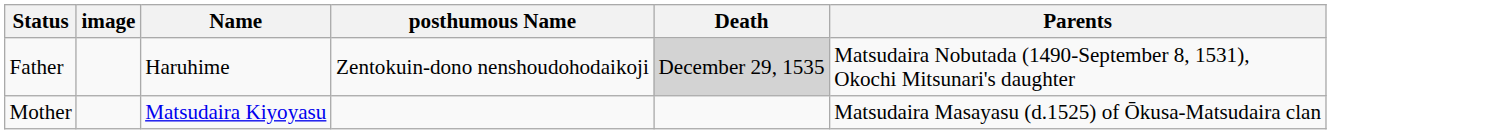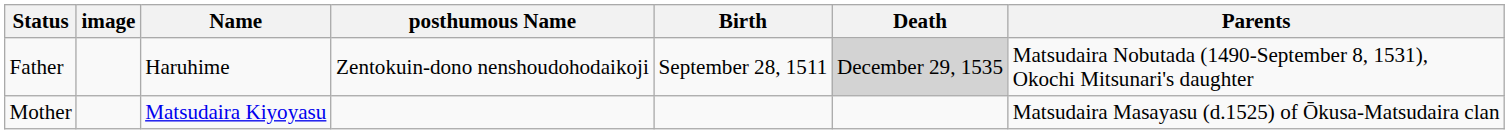+ column: Birth | September 28, 1511
